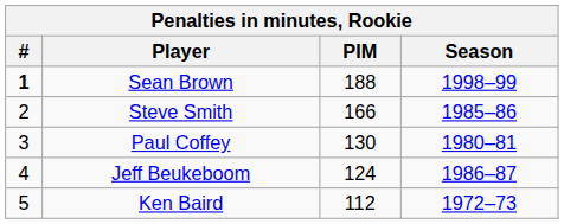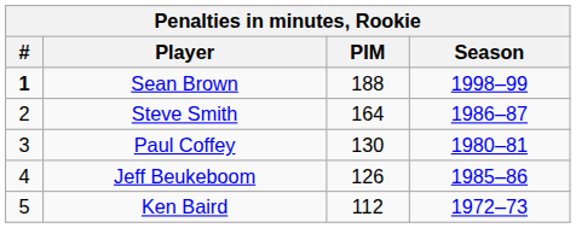Steve Smith | PIM: 166 -> 164
Steve Smith | Season: 1985–86 -> 1986–87
Jeff Beukeboom | PIM: 124 -> 126
Jeff Beukeboom | Season: 1986–87 -> 1985–86
